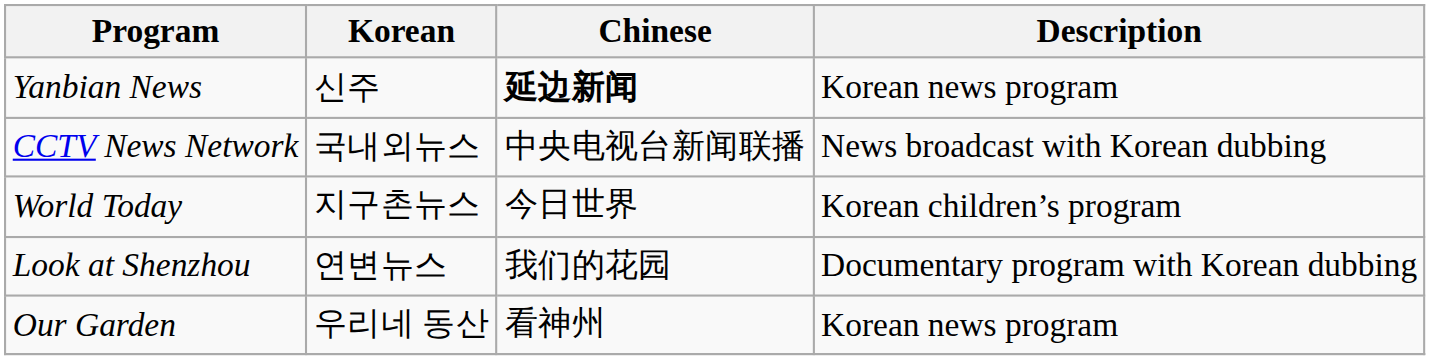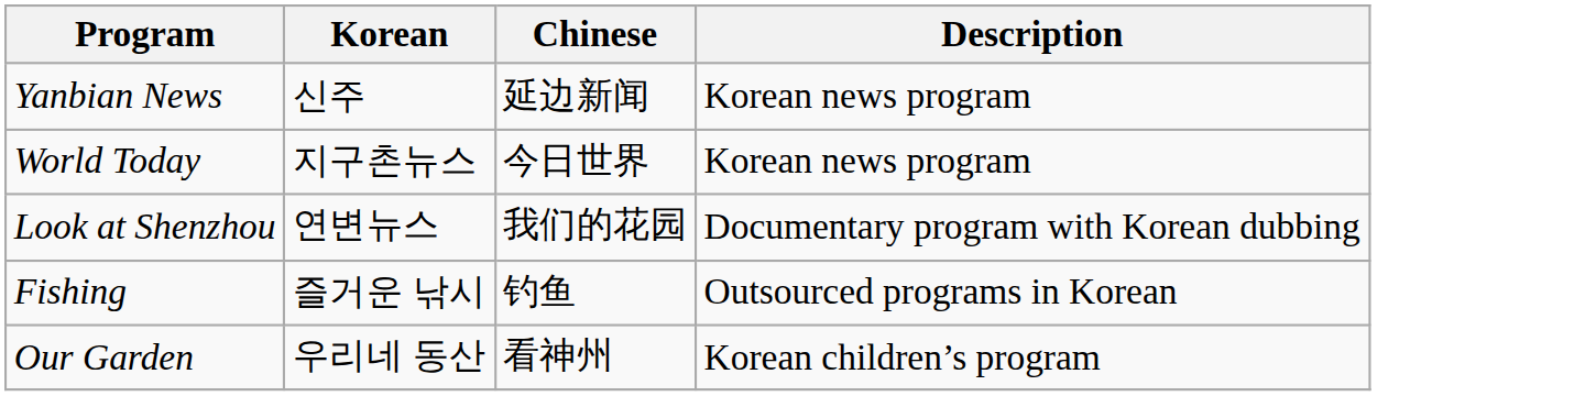Yanbian News | Chinese: bold -> normal
- row: CCTV News Network | 국내외뉴스 | 中央电视台新闻联播 | News broadcast with Korean dubbing
World Today | Description: Korean children’s program -> Korean news program
+ row: Fishing | 즐거운 낚시 | 钓鱼 | Outsourced programs in Korean
Our Garden | Description: Korean news program -> Korean children’s program
